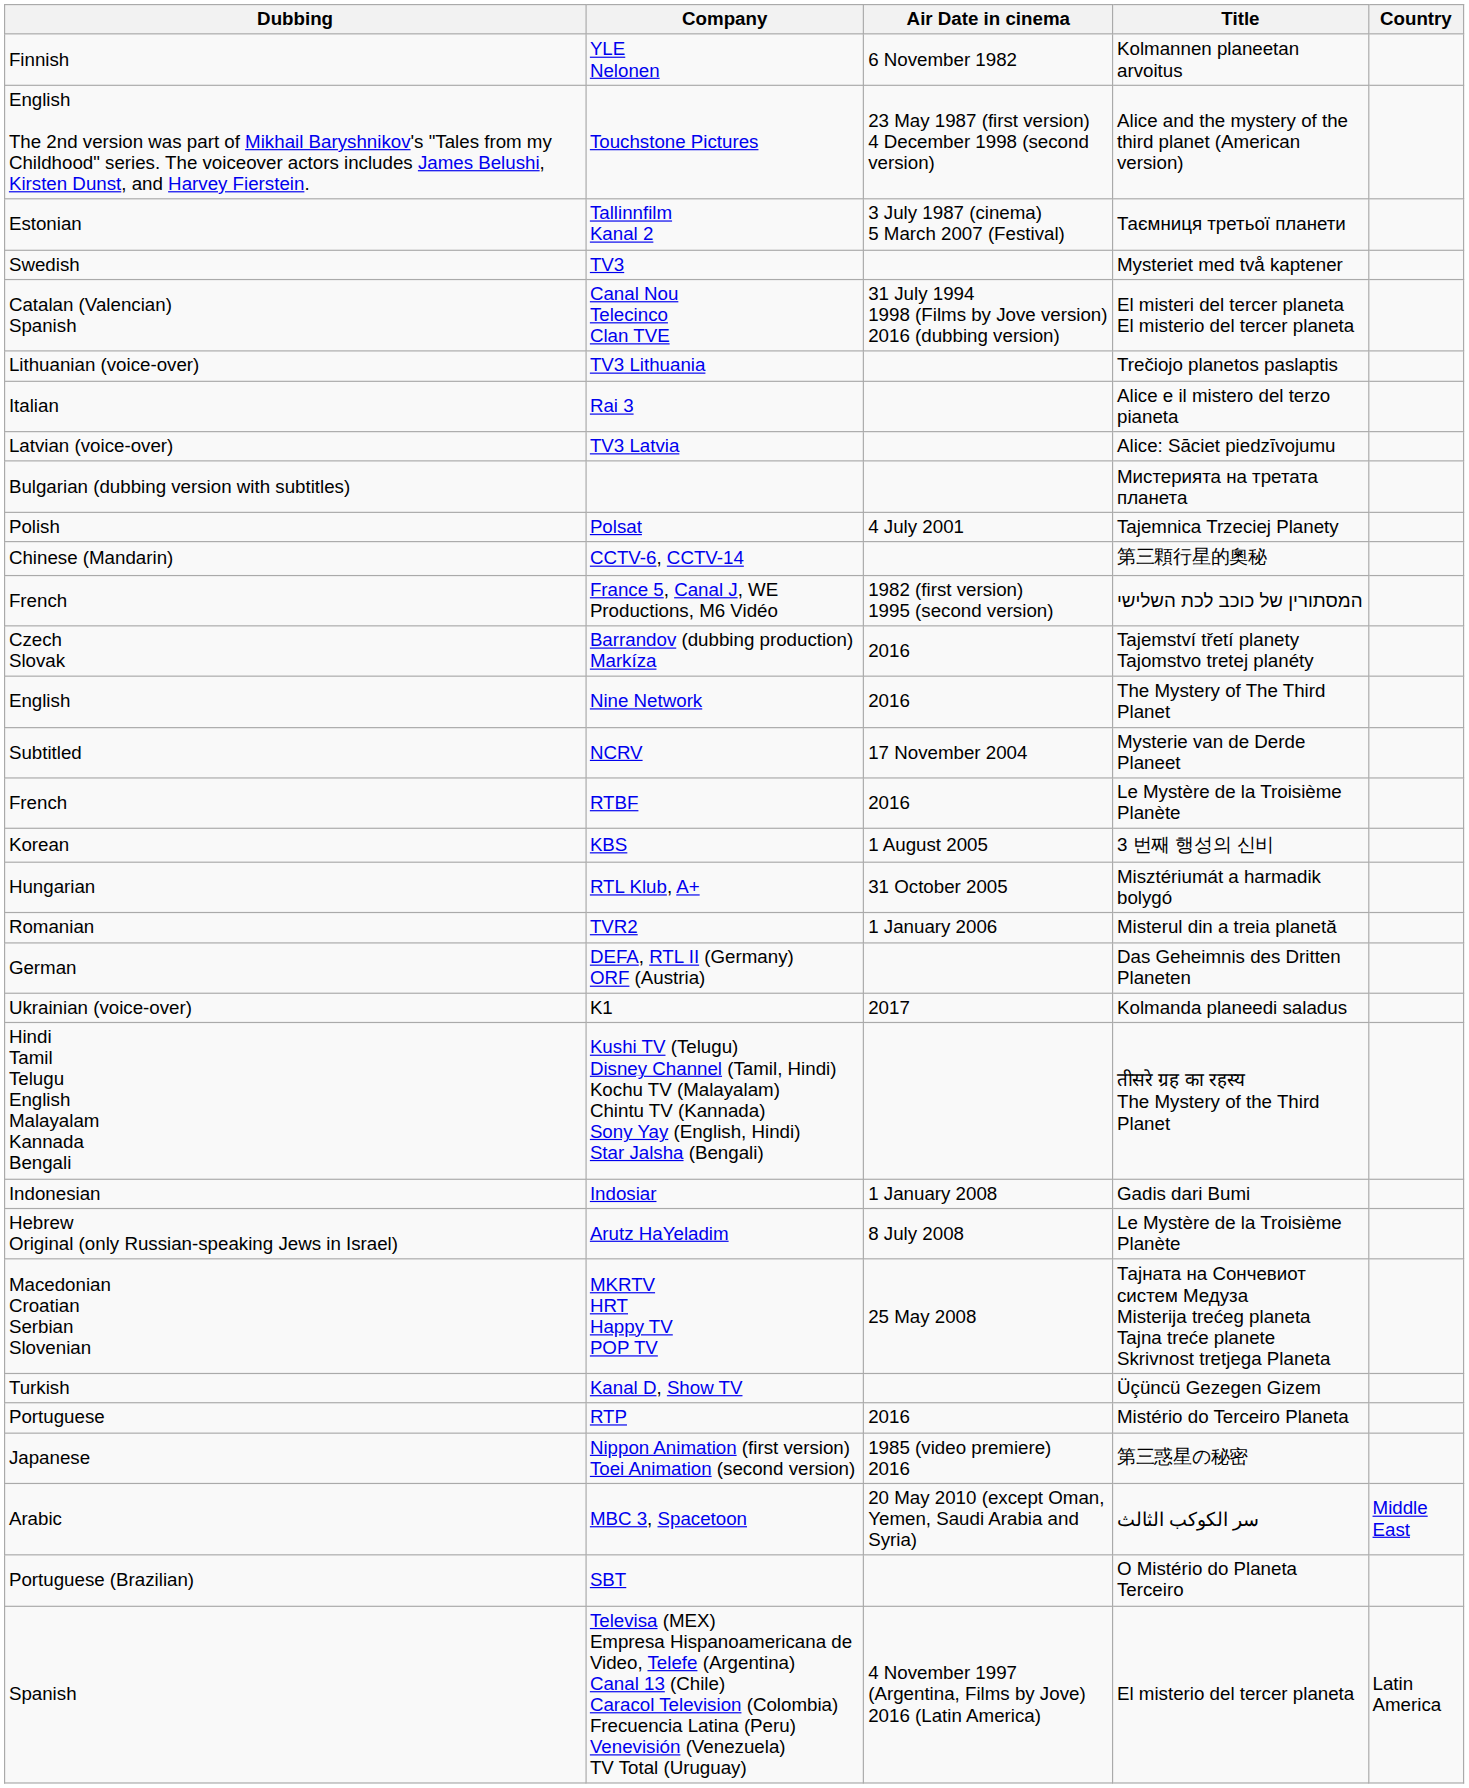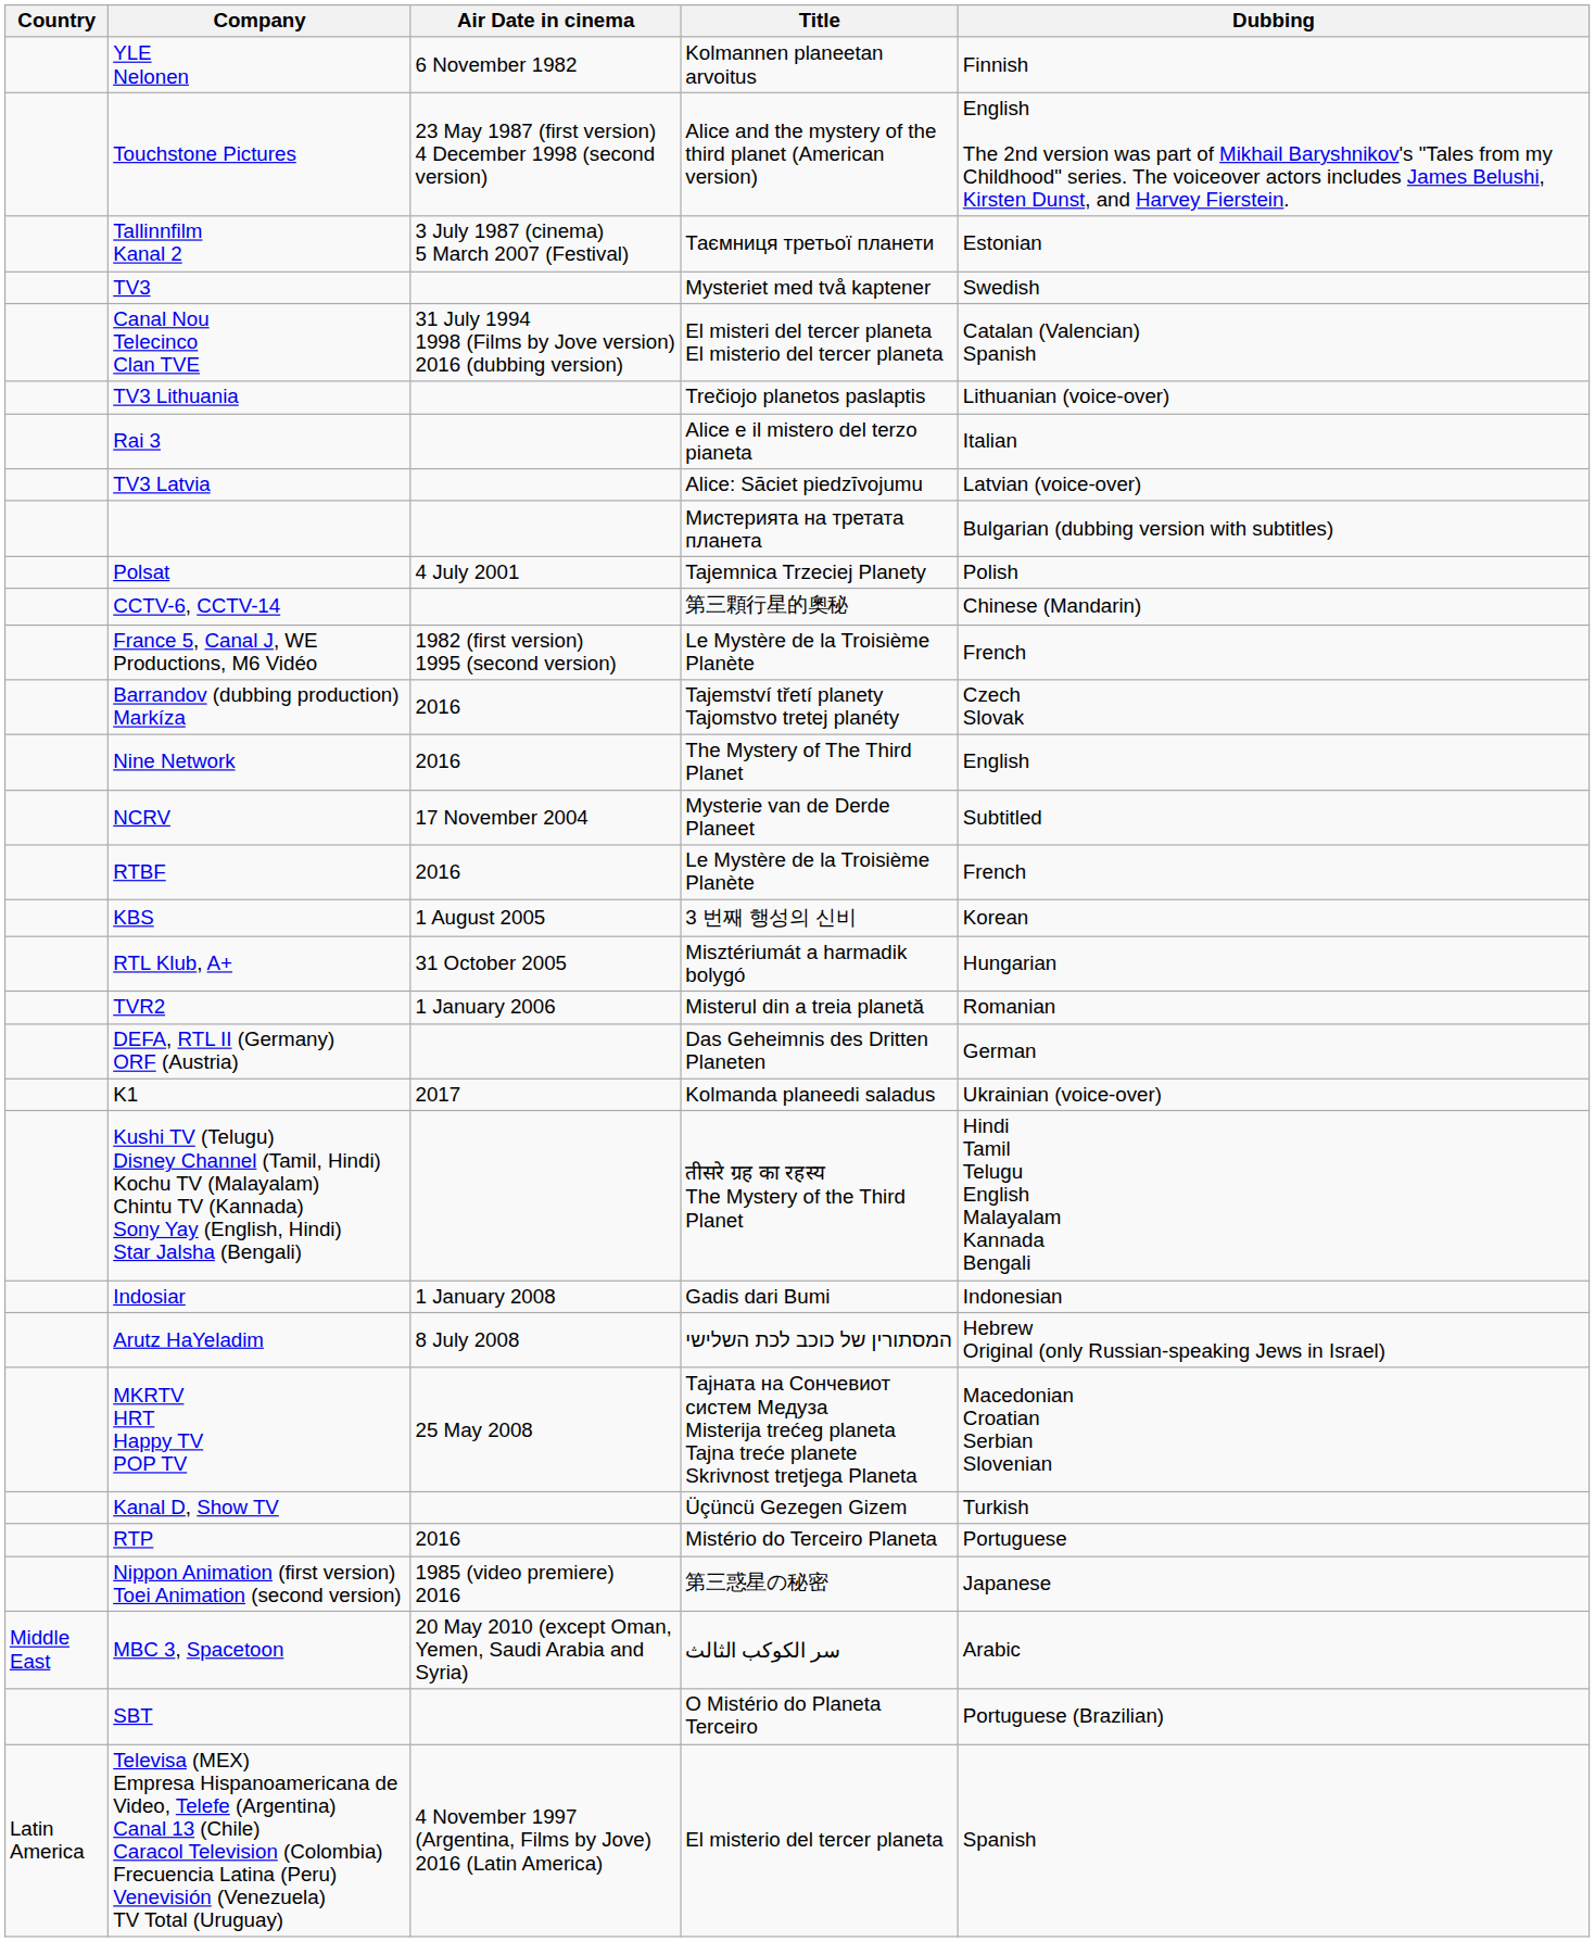columns swapped: Country <-> Dubbing
France 5, Canal J, WE Productions, M6 Vidéo | Title: המסתורין של כוכב לכת השלישי -> Le Mystère de la Troisième Planète
Arutz HaYeladim | Title: Le Mystère de la Troisième Planète -> המסתורין של כוכב לכת השלישי
